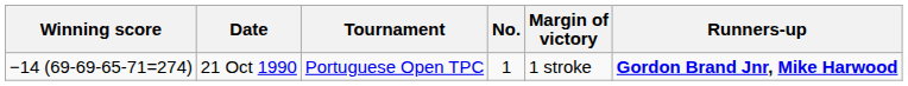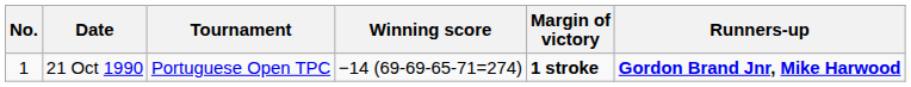columns swapped: No. <-> Winning score
21 Oct 1990 | Margin of victory: normal -> bold
